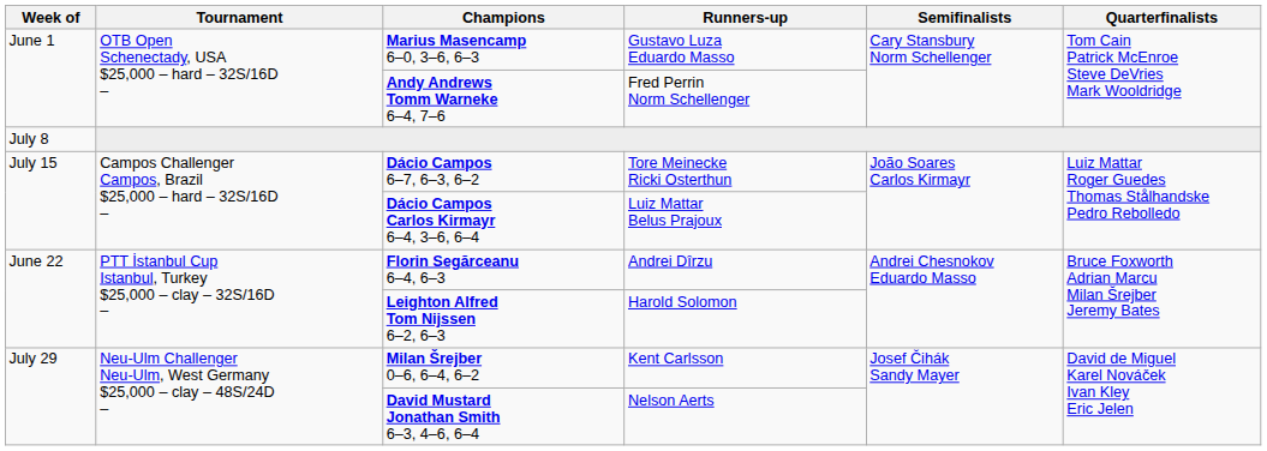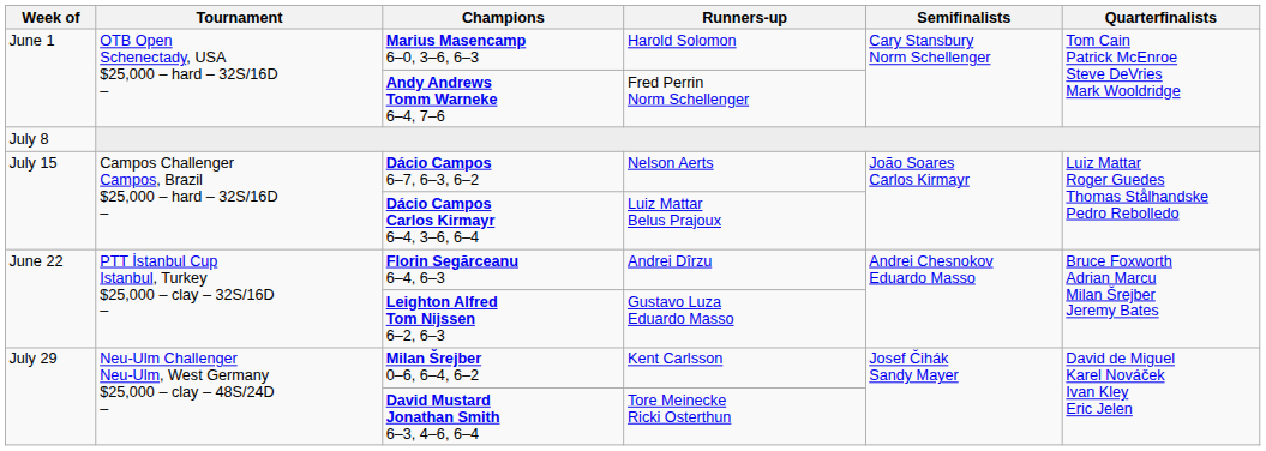Marius Masencamp 6–0, 3–6, 6–3 | Runners-up: Gustavo Luza Eduardo Masso -> Harold Solomon
Dácio Campos 6–7, 6–3, 6–2 | Runners-up: Tore Meinecke Ricki Osterthun -> Nelson Aerts
Leighton Alfred Tom Nijssen 6–2, 6–3 | Runners-up: Harold Solomon -> Gustavo Luza Eduardo Masso
David Mustard Jonathan Smith 6–3, 4–6, 6–4 | Runners-up: Nelson Aerts -> Tore Meinecke Ricki Osterthun
